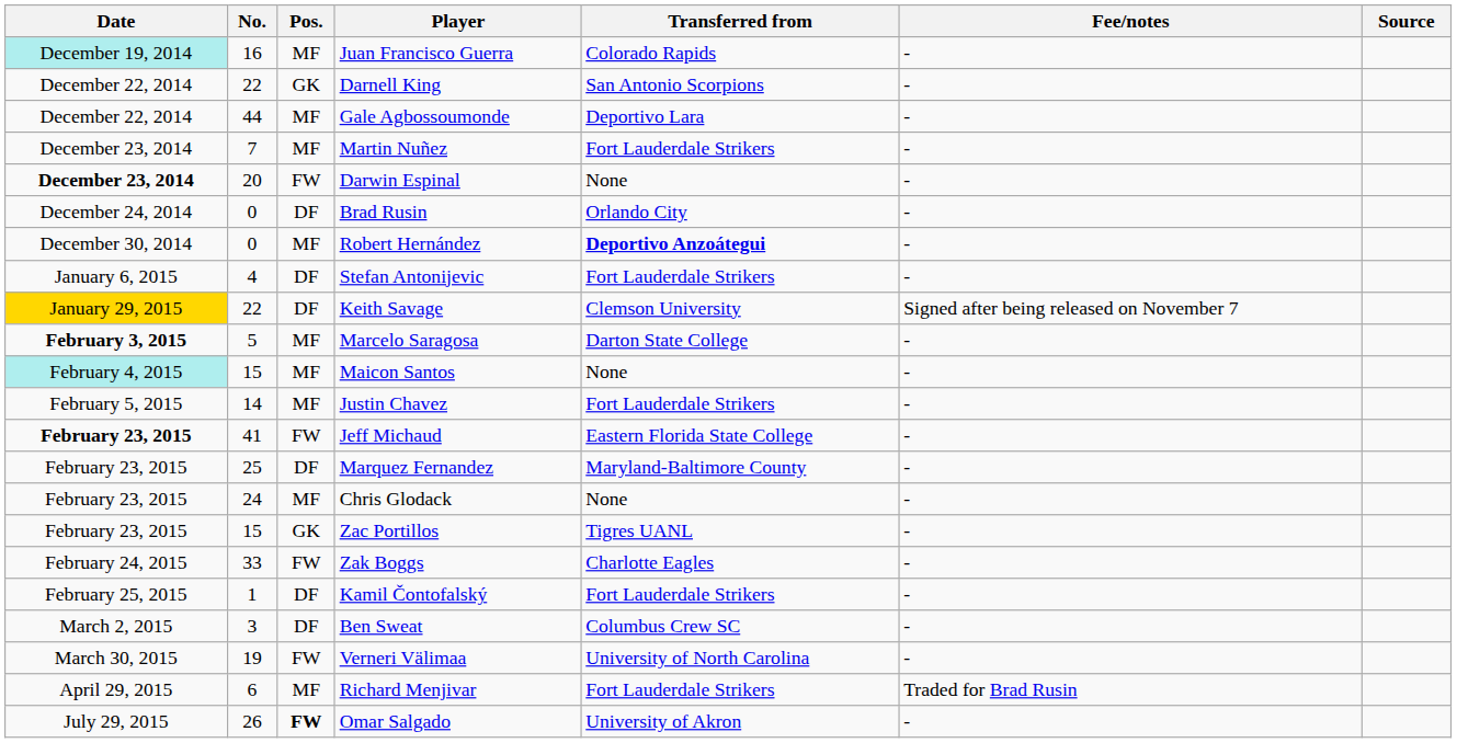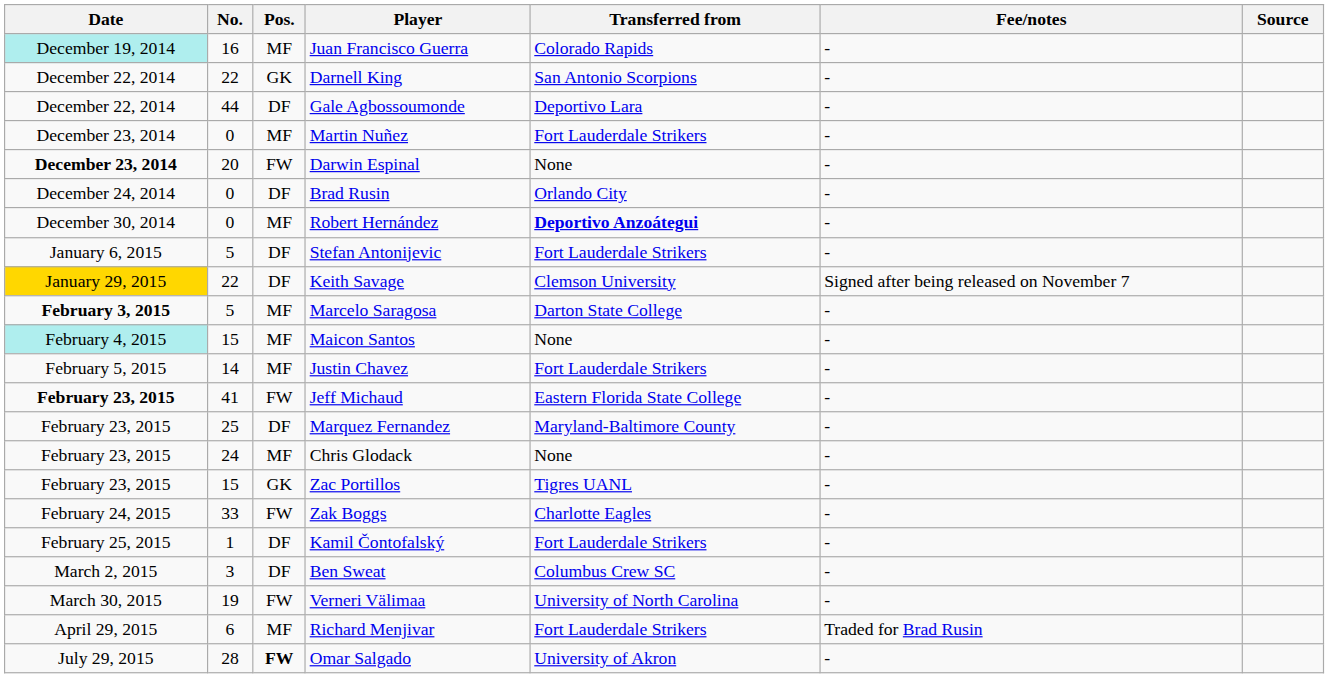Gale Agbossoumonde | Pos.: MF -> DF
Martin Nuñez | No.: 7 -> 0
Stefan Antonijevic | No.: 4 -> 5
Omar Salgado | No.: 26 -> 28
